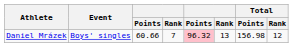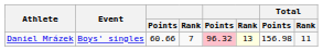Daniel Mrázek | column 6: no background -> lightyellow background
Daniel Mrázek | Total / Rank: 12 -> 11
